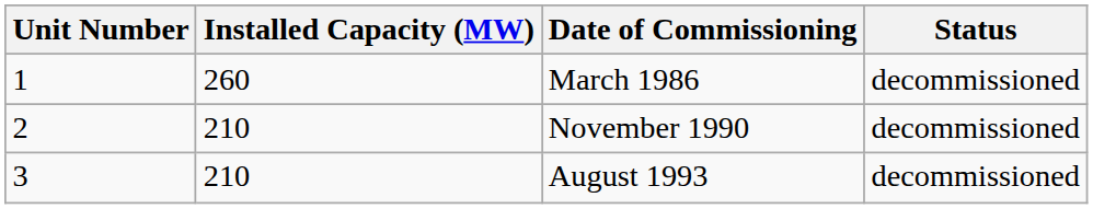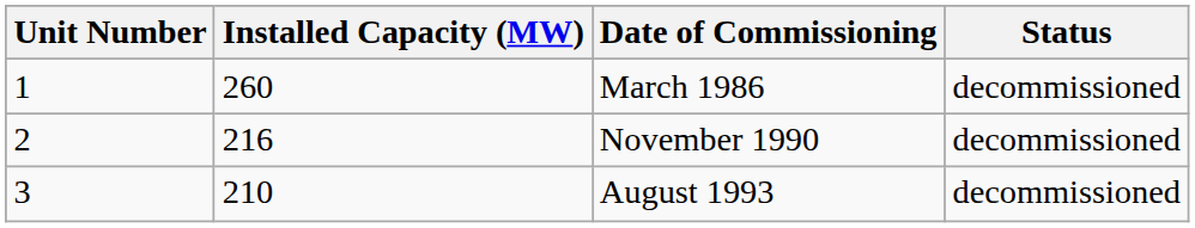November 1990 | Installed Capacity (MW): 210 -> 216
